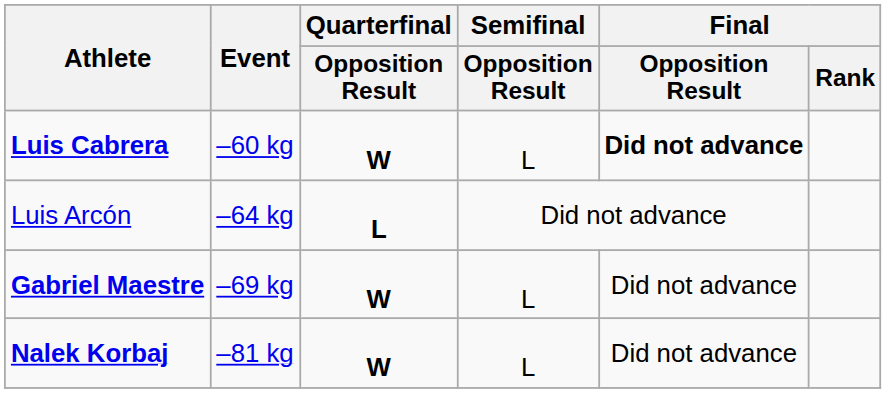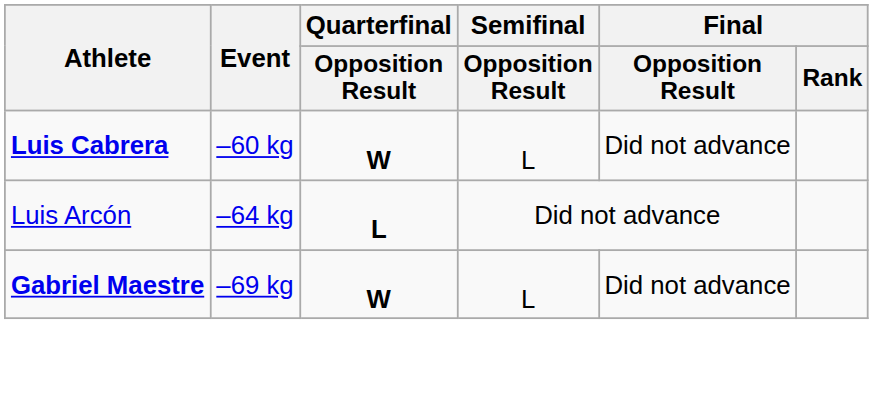Luis Cabrera | Final / Opposition Result: bold -> normal
- row: Nalek Korbaj | –81 kg | W | L | Did not advance
